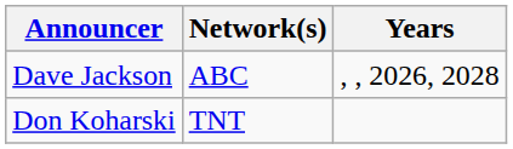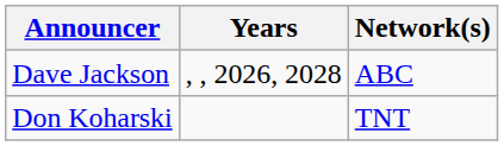columns swapped: Years <-> Network(s)
